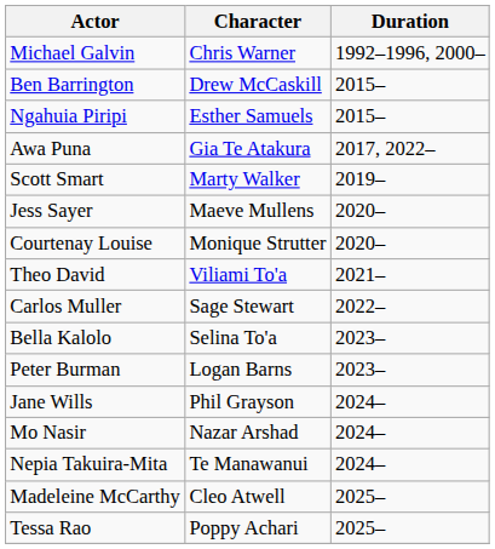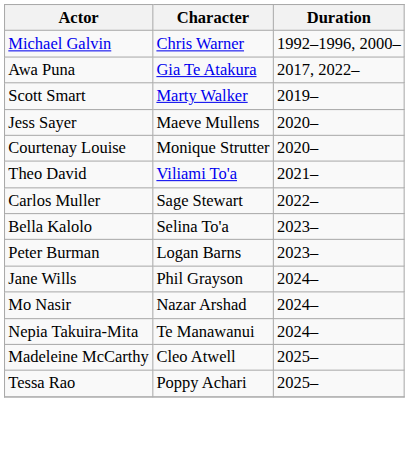- row: Ben Barrington | Drew McCaskill | 2015–
- row: Ngahuia Piripi | Esther Samuels | 2015–
